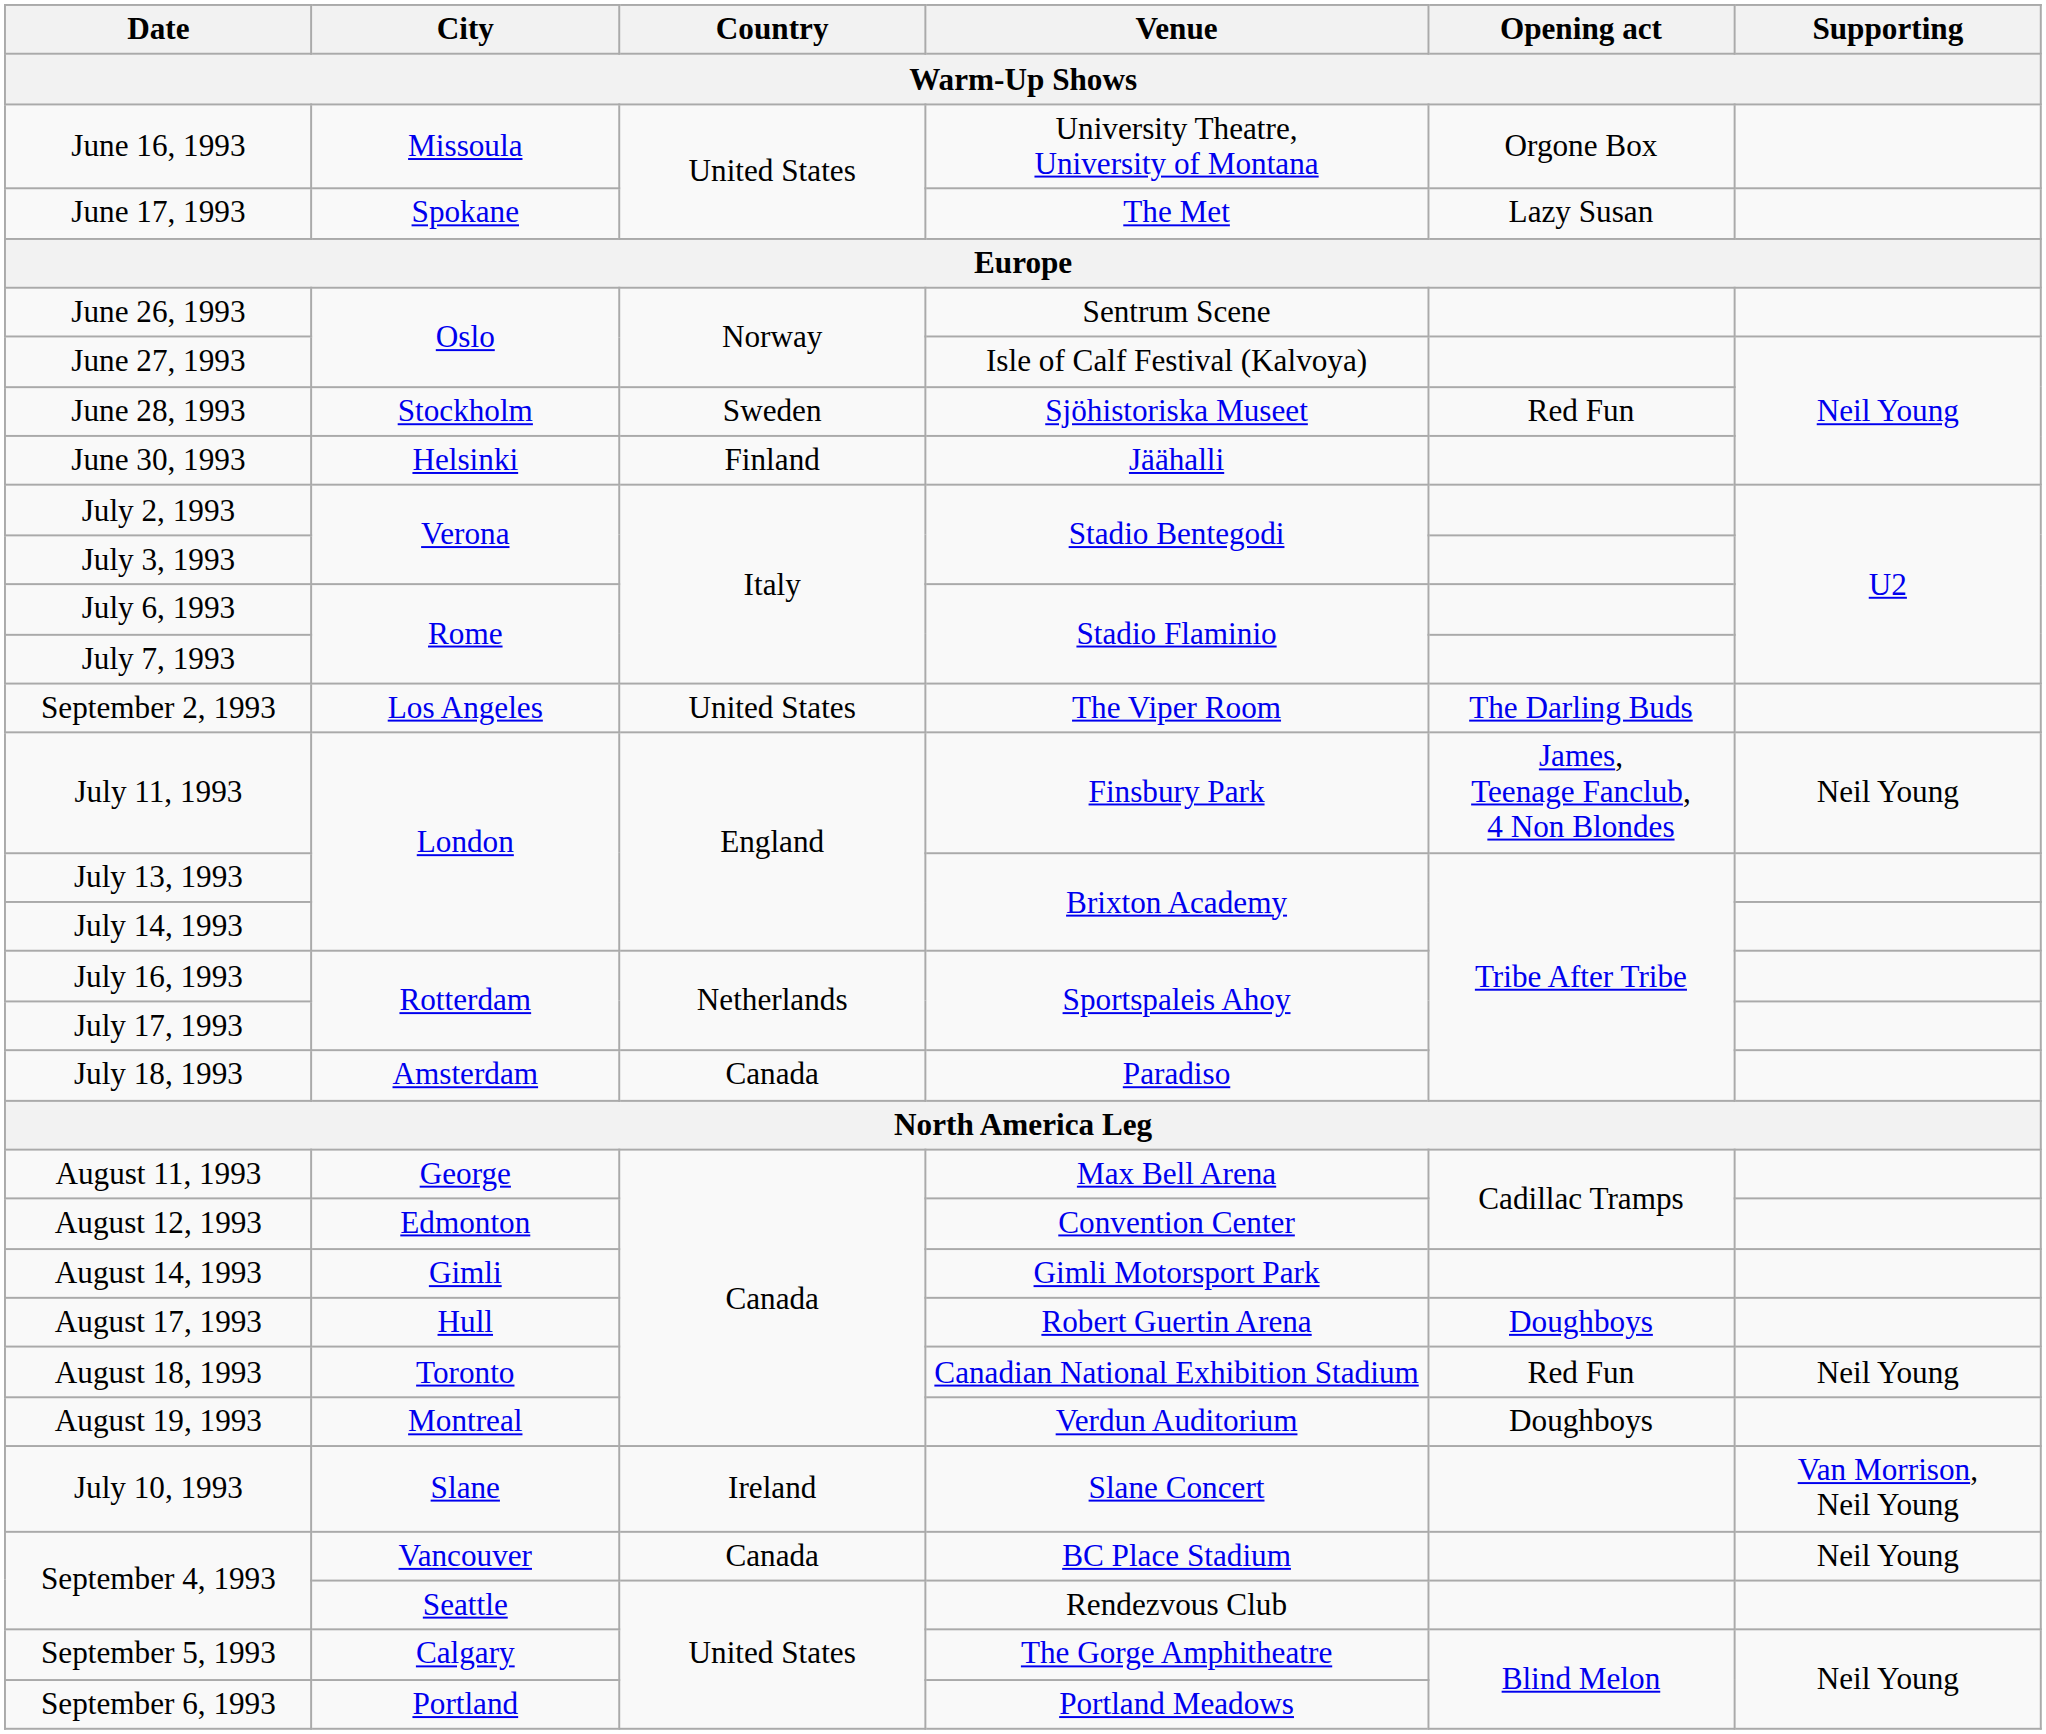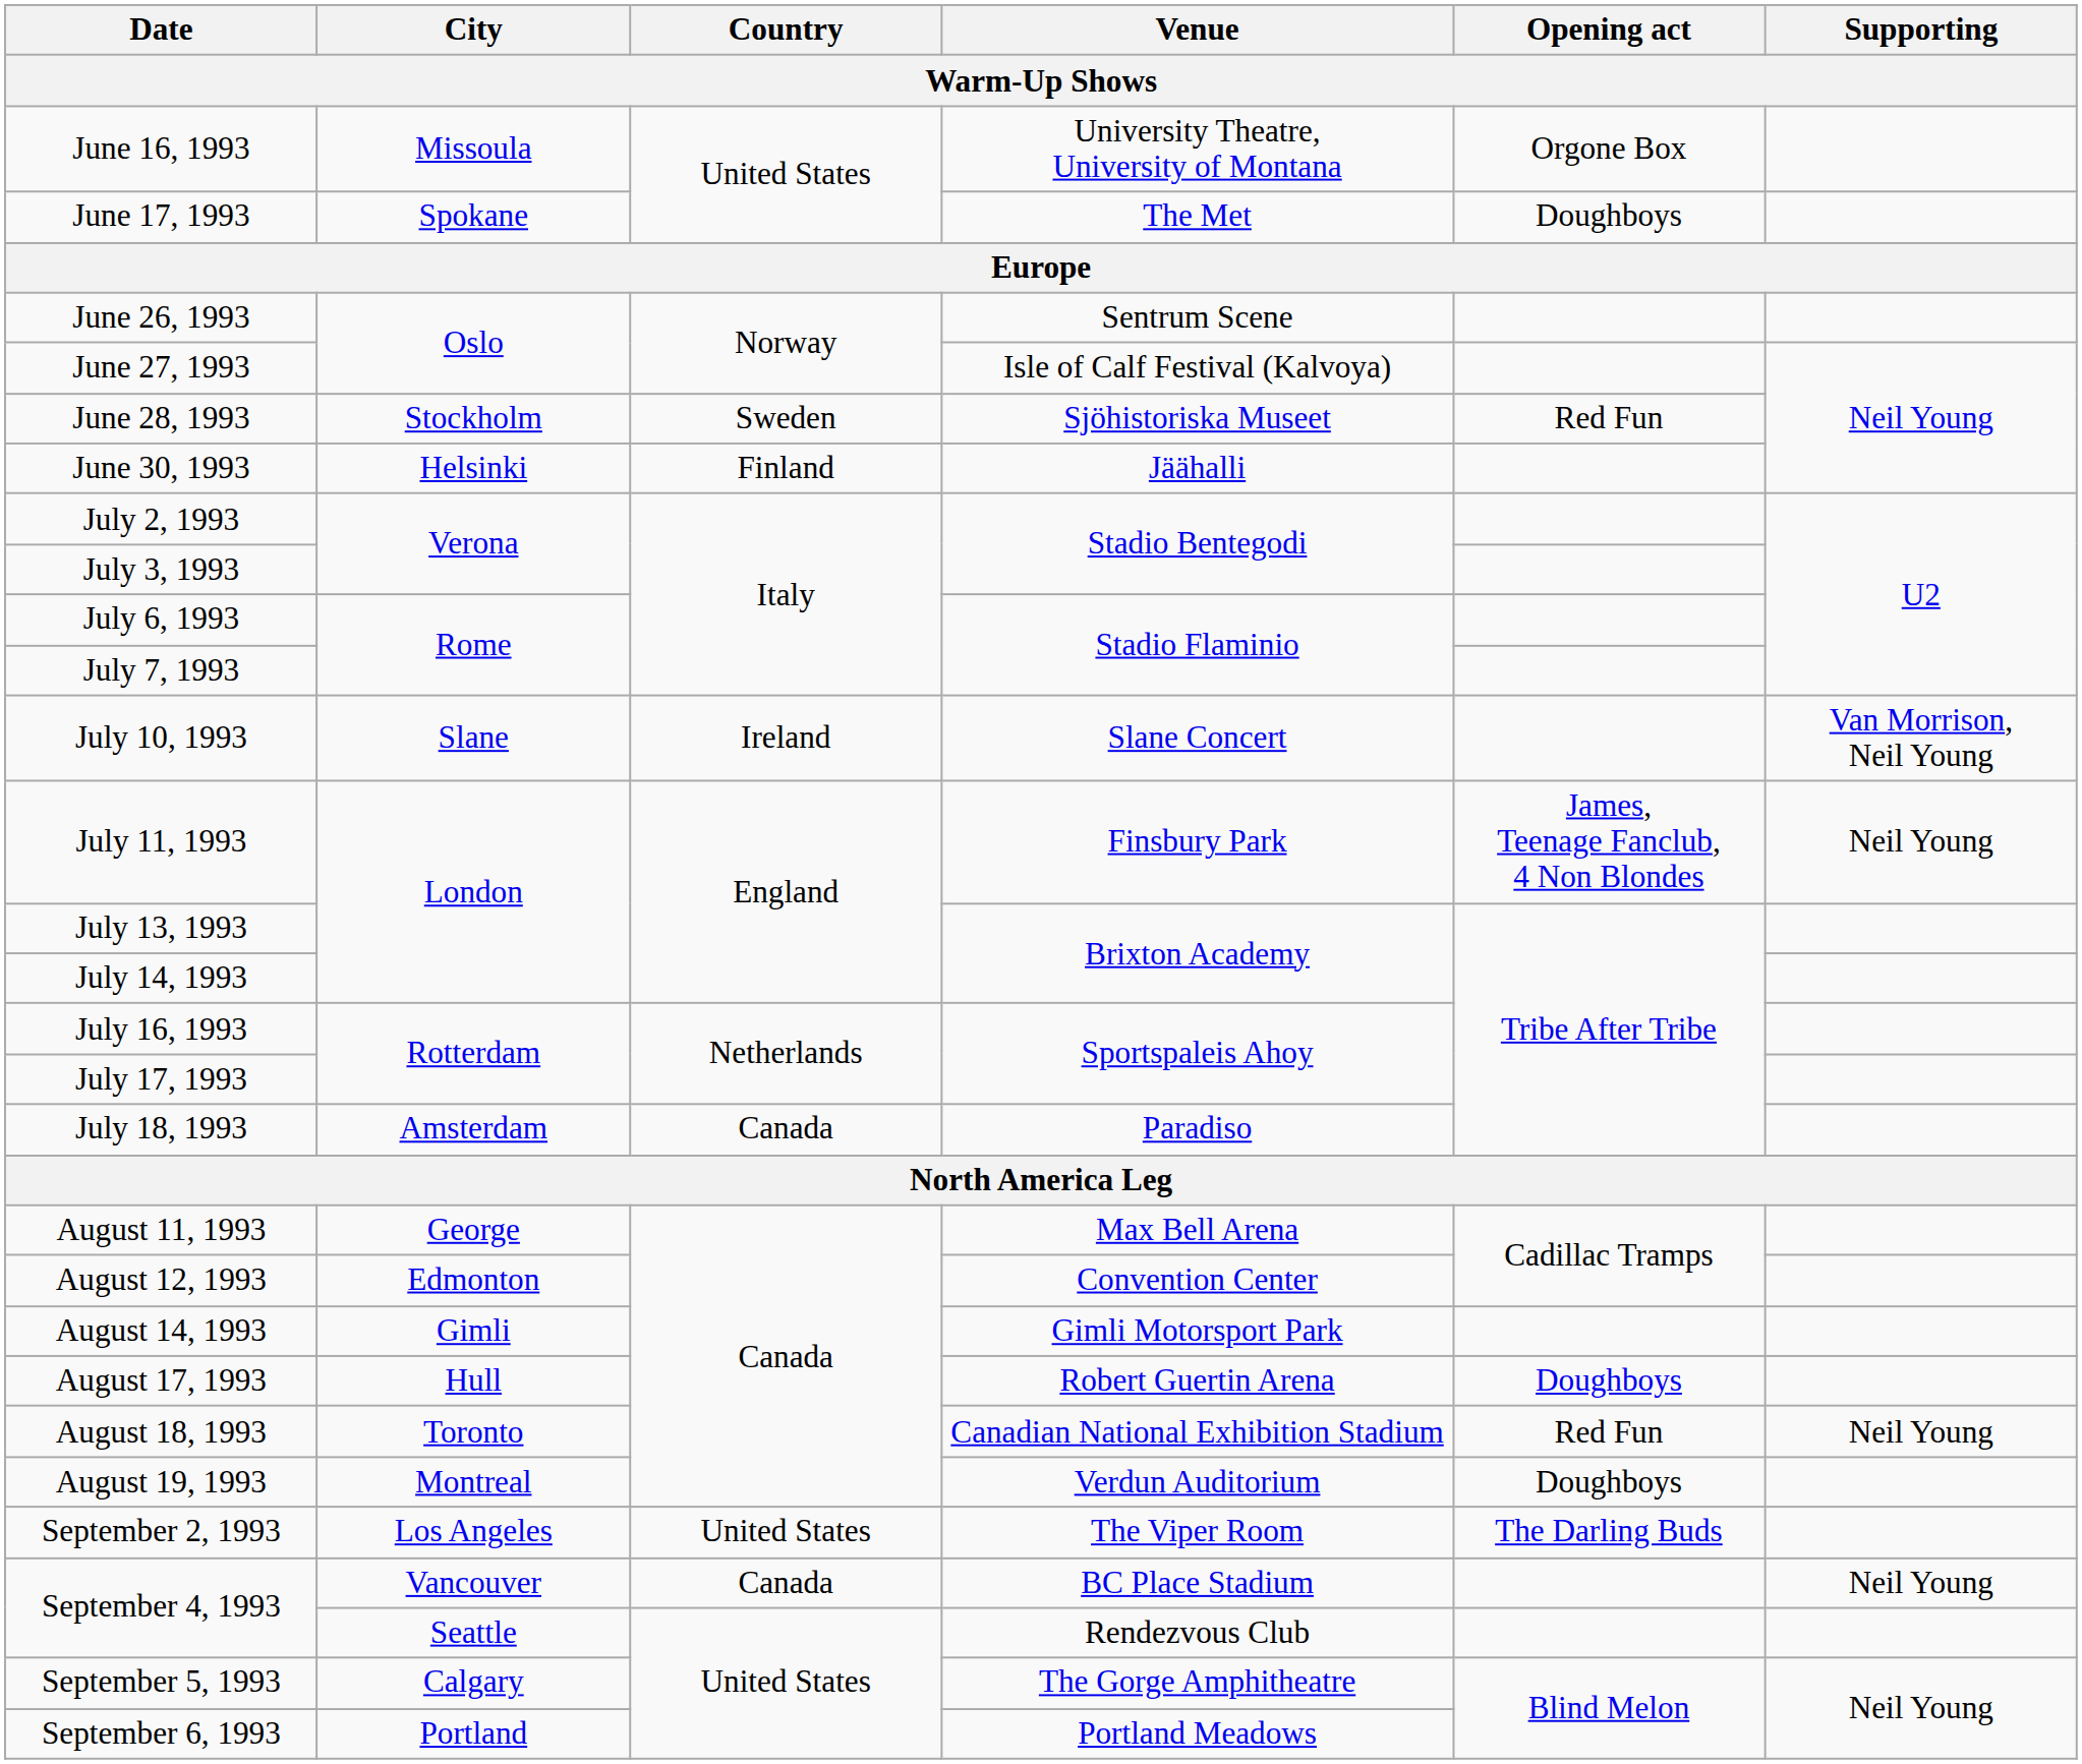June 17, 1993 | Opening act: Lazy Susan -> Doughboys
rows swapped: July 10, 1993 <-> September 2, 1993
